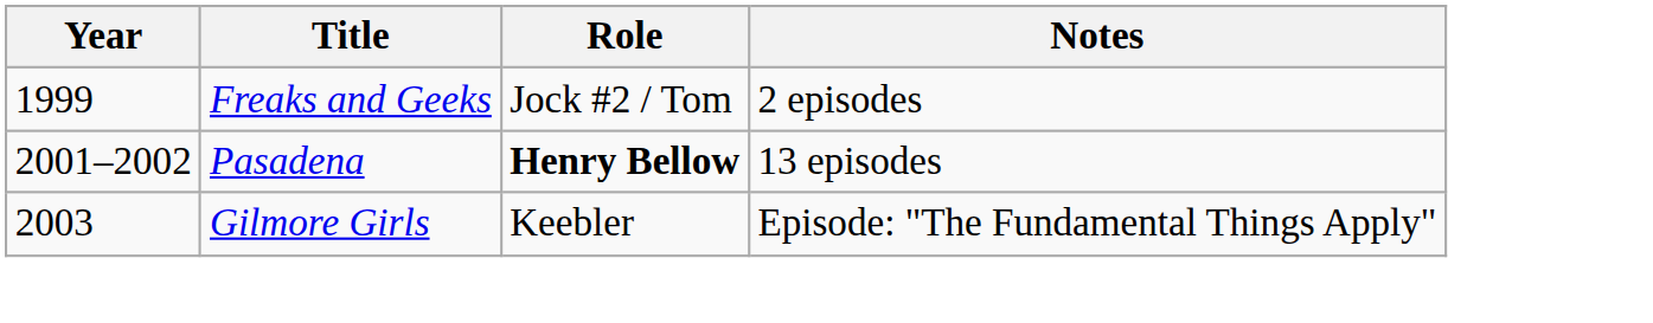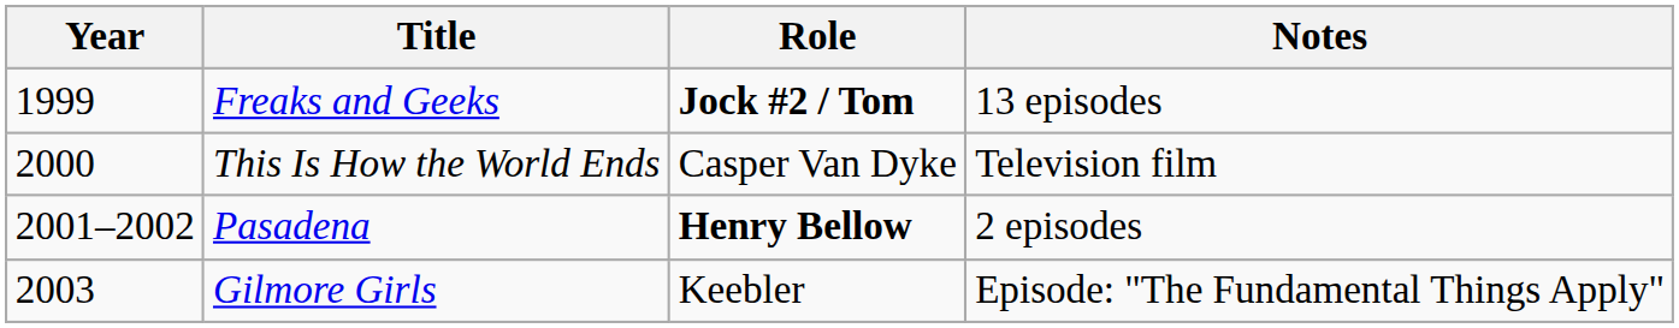Freaks and Geeks | Role: normal -> bold
Freaks and Geeks | Notes: 2 episodes -> 13 episodes
+ row: 2000 | This Is How the World Ends | Casper Van Dyke | Television film
Pasadena | Notes: 13 episodes -> 2 episodes
